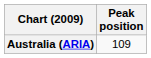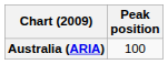Australia (ARIA) | Peak position: 109 -> 100
